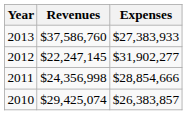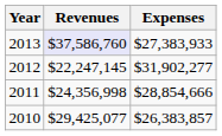2013 | Revenues: no background -> lavender background
2010 | Revenues: $29,425,074 -> $29,425,077
